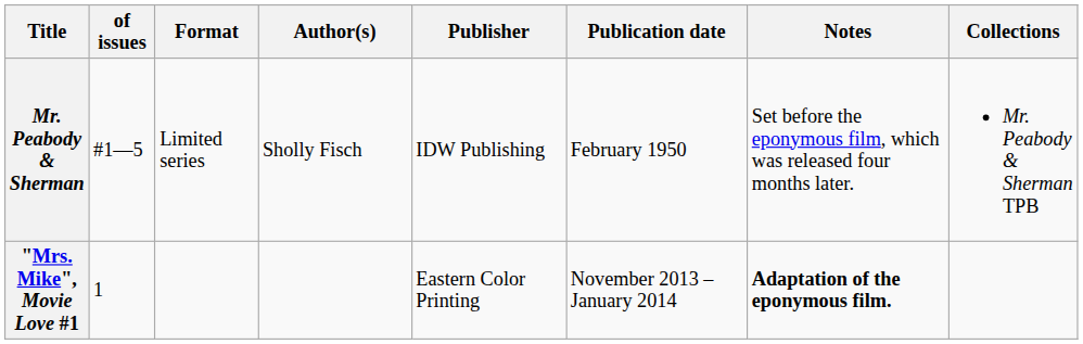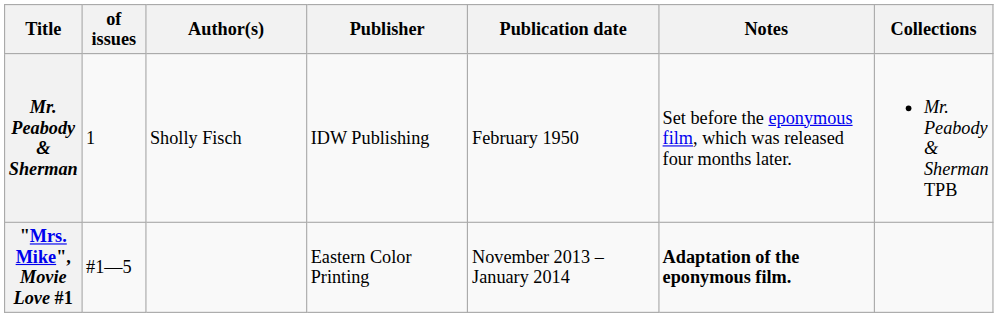- column: Format | Limited series
Mr. Peabody & Sherman | of issues: #1—5 -> 1
"Mrs. Mike", Movie Love #1 | of issues: 1 -> #1—5
